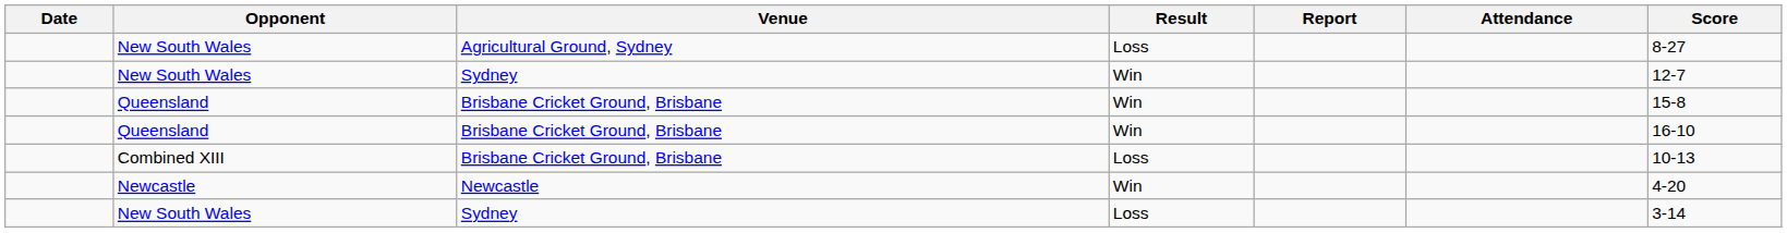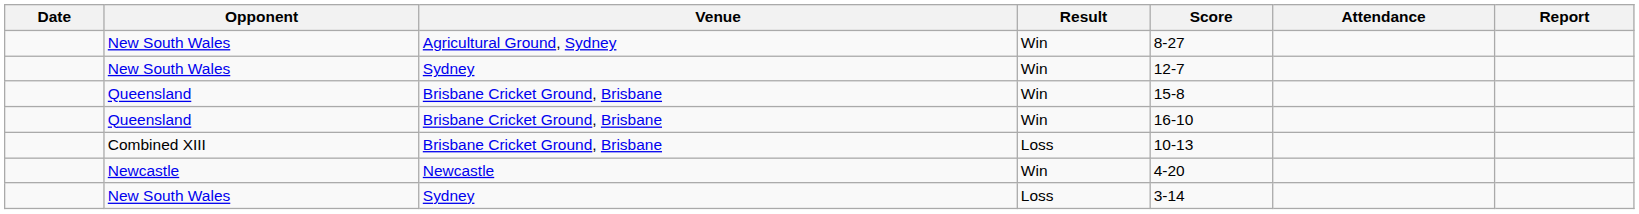columns swapped: Score <-> Report
New South Wales / Agricultural Ground, Sydney | Result: Loss -> Win
